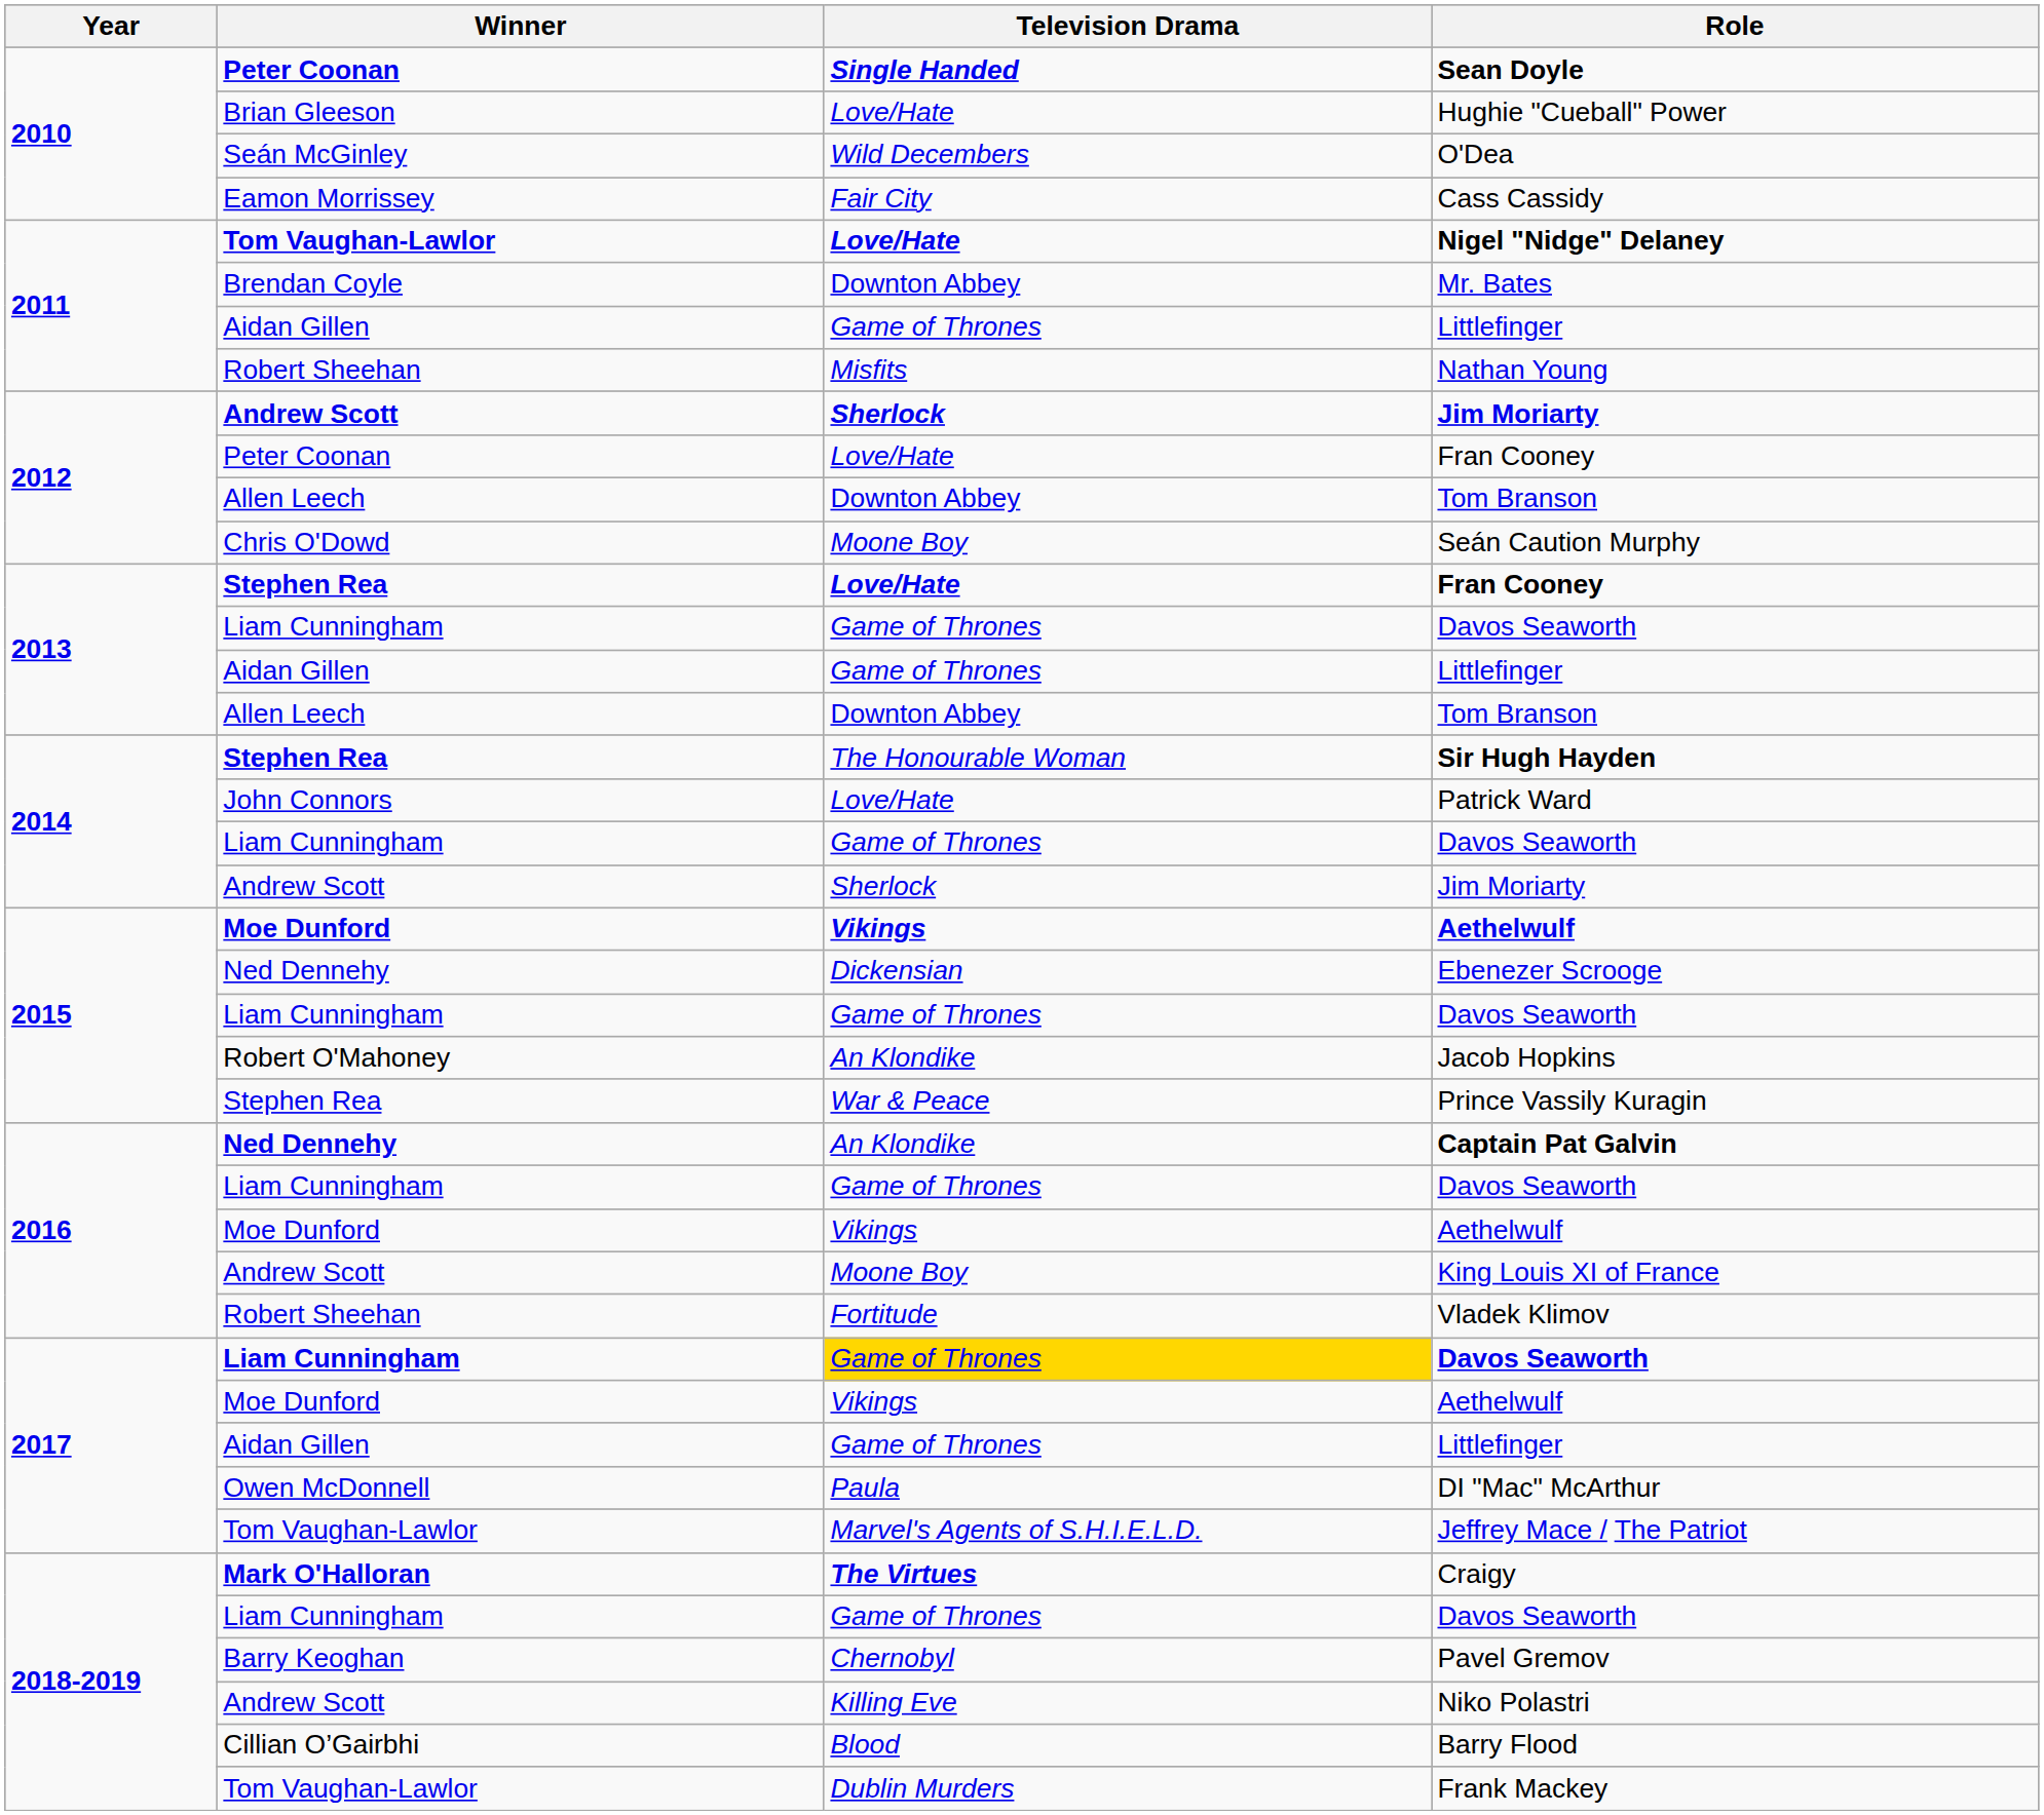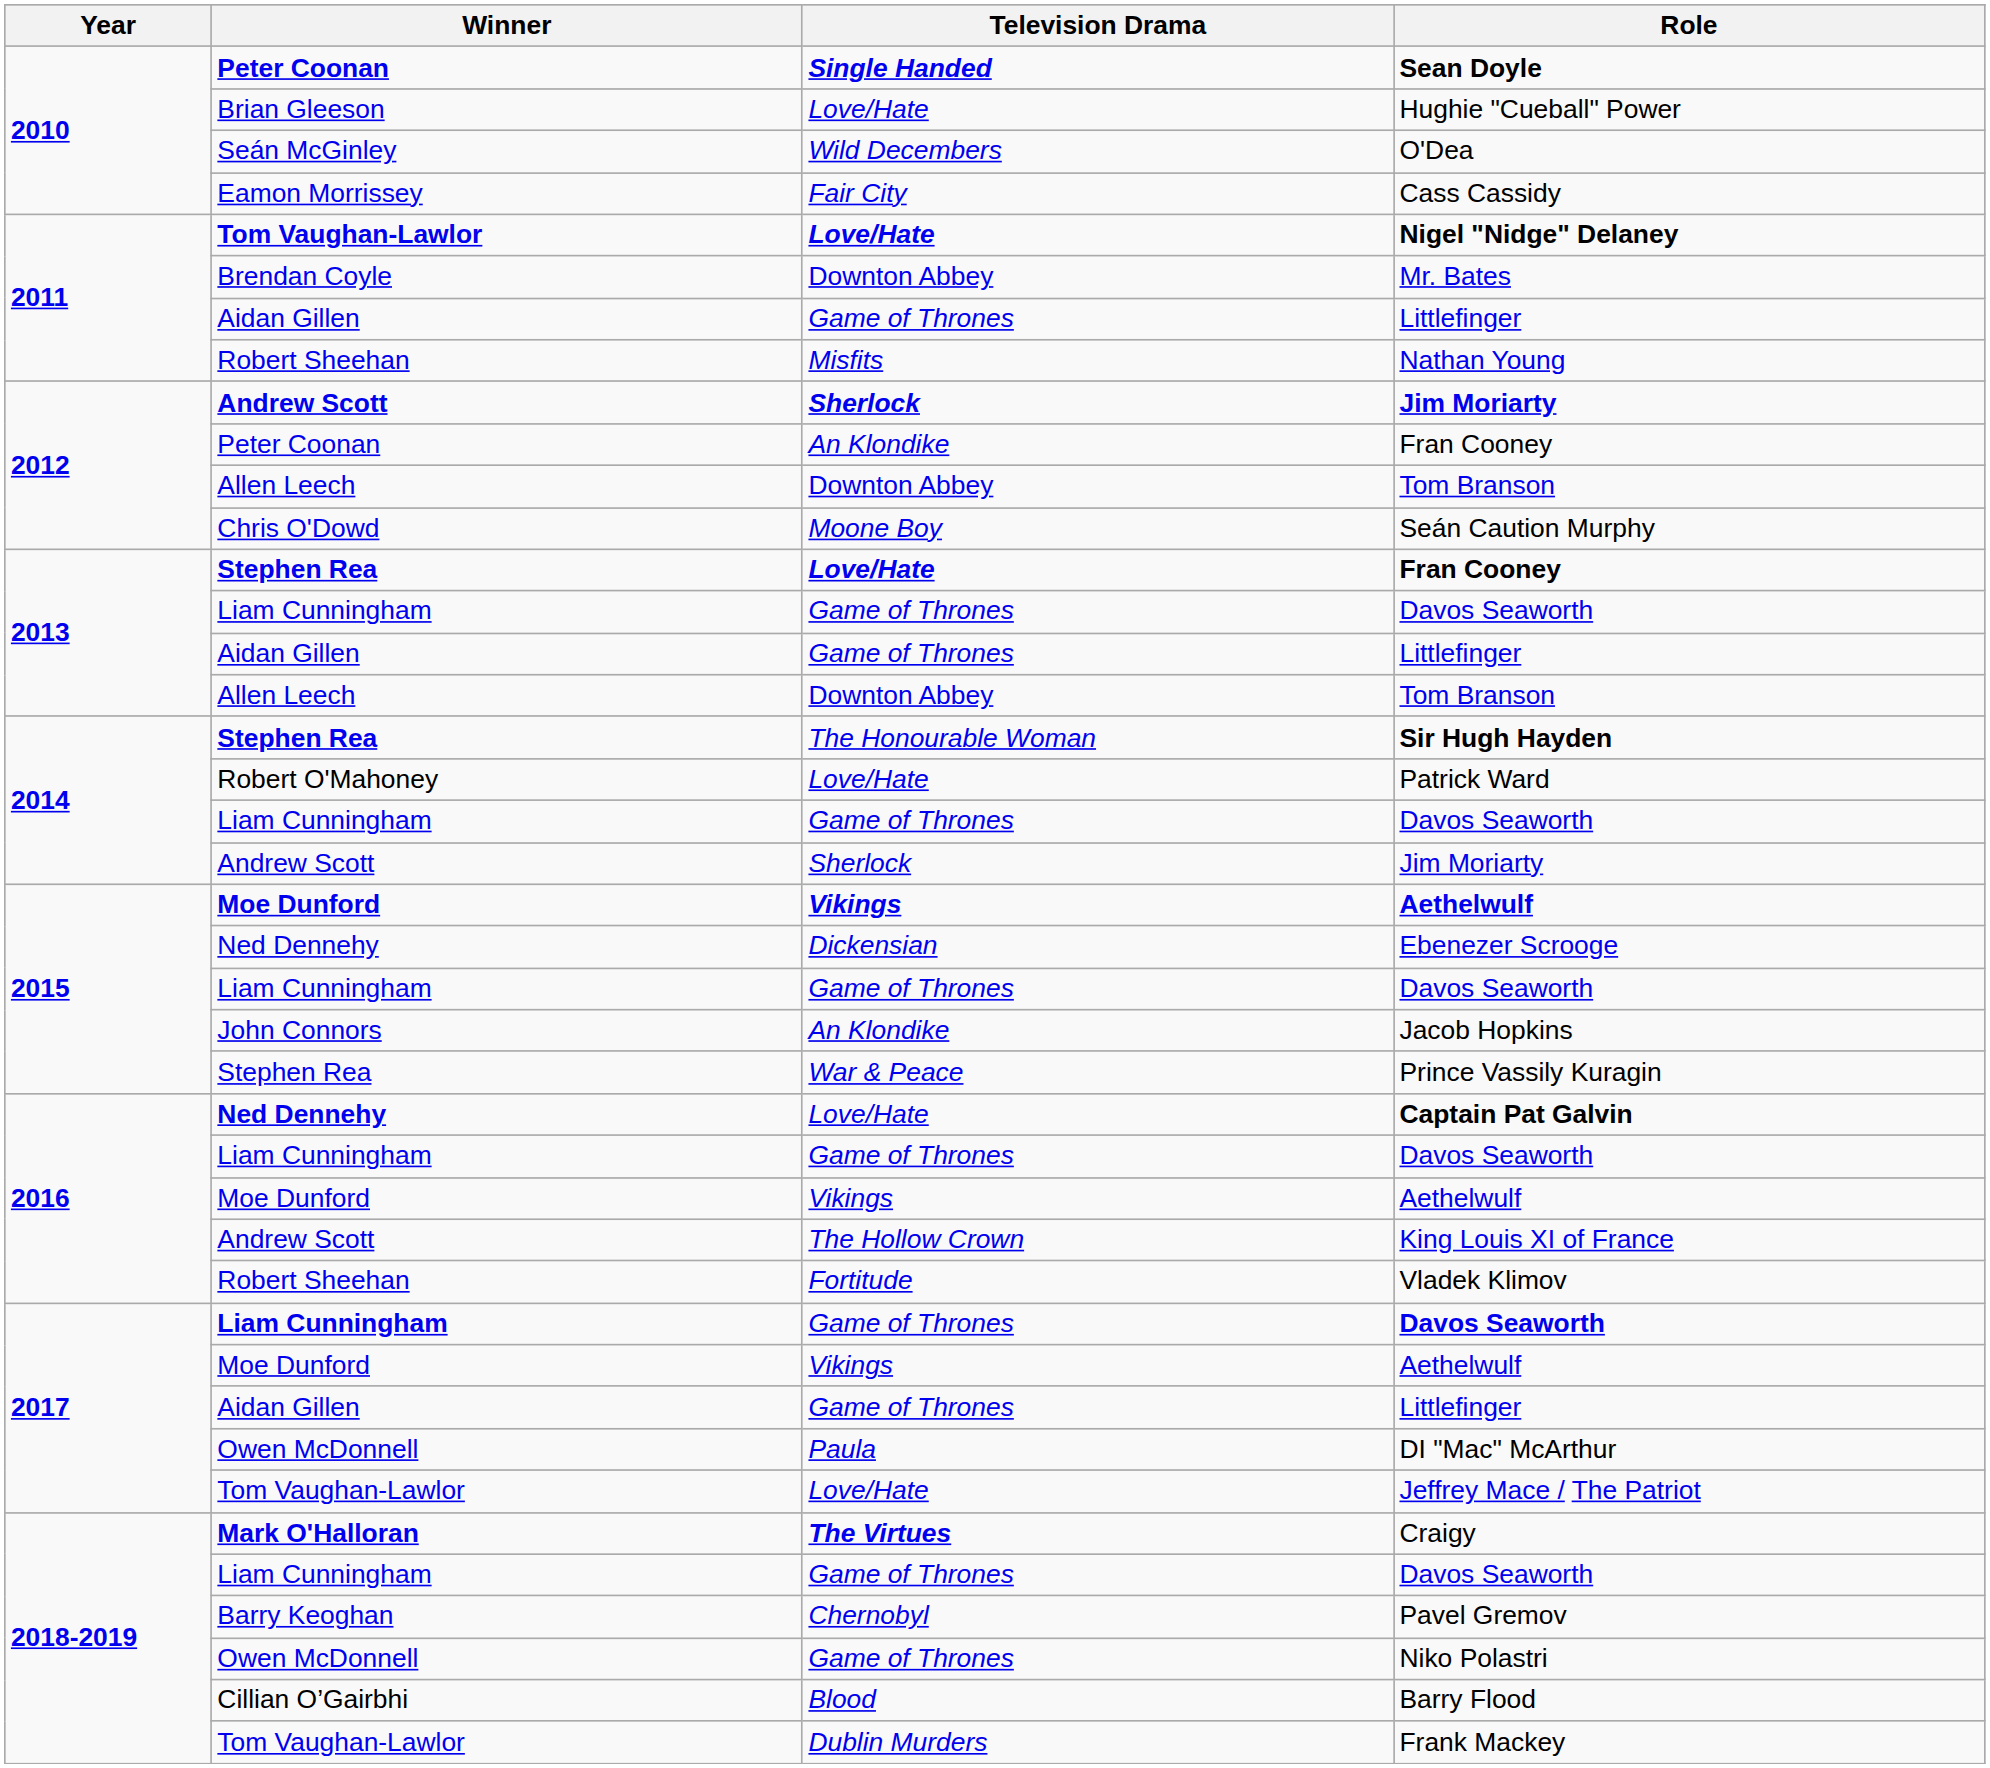2012 / Fran Cooney | Television Drama: Love/Hate -> An Klondike
Patrick Ward | Winner: John Connors -> Robert O'Mahoney
Jacob Hopkins | Winner: Robert O'Mahoney -> John Connors
Captain Pat Galvin | Television Drama: An Klondike -> Love/Hate
King Louis XI of France | Television Drama: Moone Boy -> The Hollow Crown
2017 / Davos Seaworth | Television Drama: gold background -> no background
Jeffrey Mace / The Patriot | Television Drama: Marvel's Agents of S.H.I.E.L.D. -> Love/Hate
Niko Polastri | Winner: Andrew Scott -> Owen McDonnell
Niko Polastri | Television Drama: Killing Eve -> Game of Thrones
